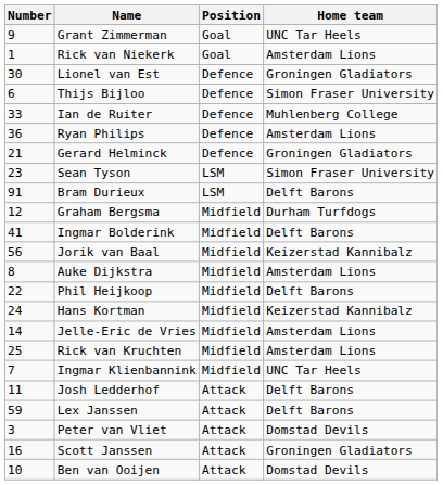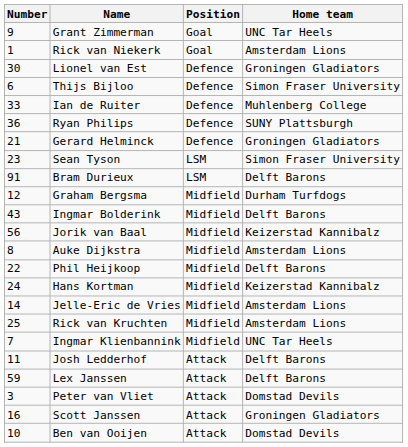Ryan Philips | Home team: Amsterdam Lions -> SUNY Plattsburgh
Ingmar Bolderink | Number: 41 -> 43
